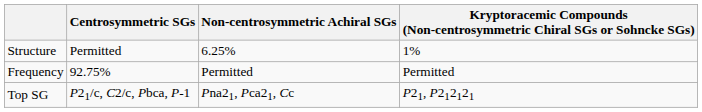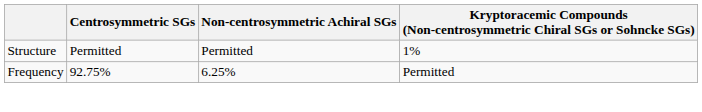Structure | Non-centrosymmetric Achiral SGs: 6.25% -> Permitted
Frequency | Non-centrosymmetric Achiral SGs: Permitted -> 6.25%
- row: Top SG | P21/c, C2/c, Pbca, P-1 | Pna21, Pca21, Cc | P21, P212121
